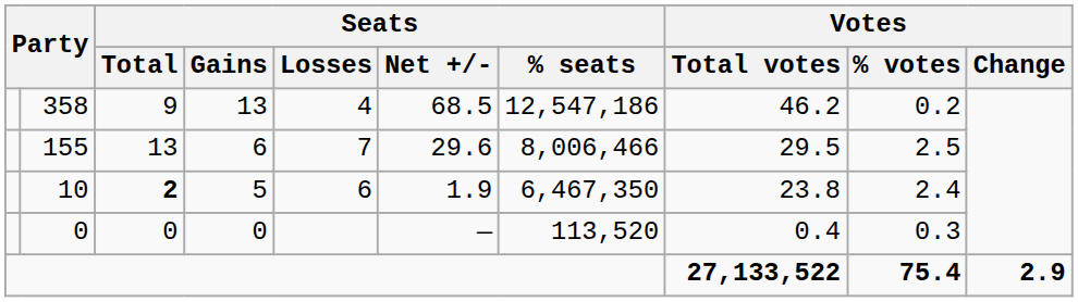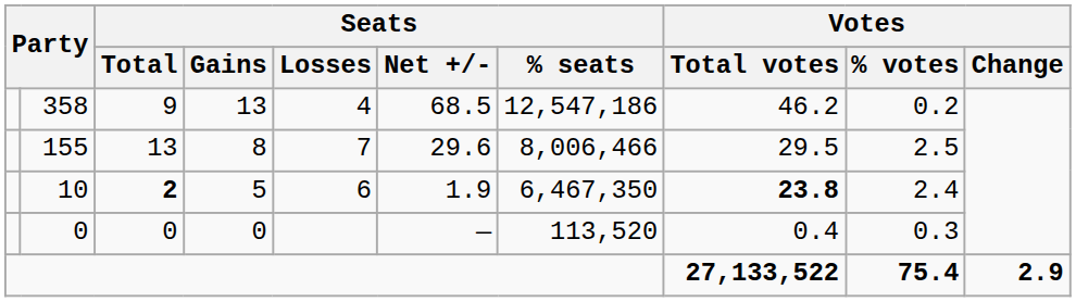155 | Seats / Gains: 6 -> 8
10 | Votes / Total votes: normal -> bold
